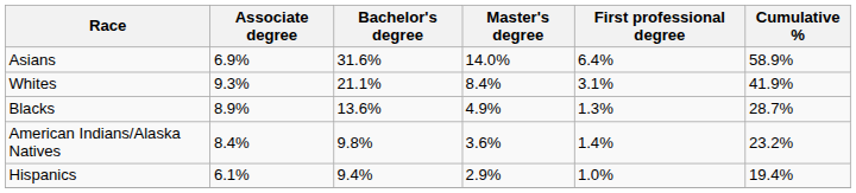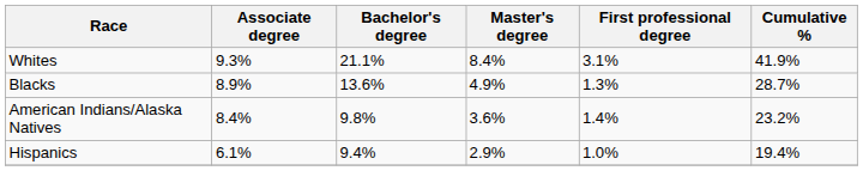- row: Asians | 6.9% | 31.6% | 14.0% | 6.4% | 58.9%
